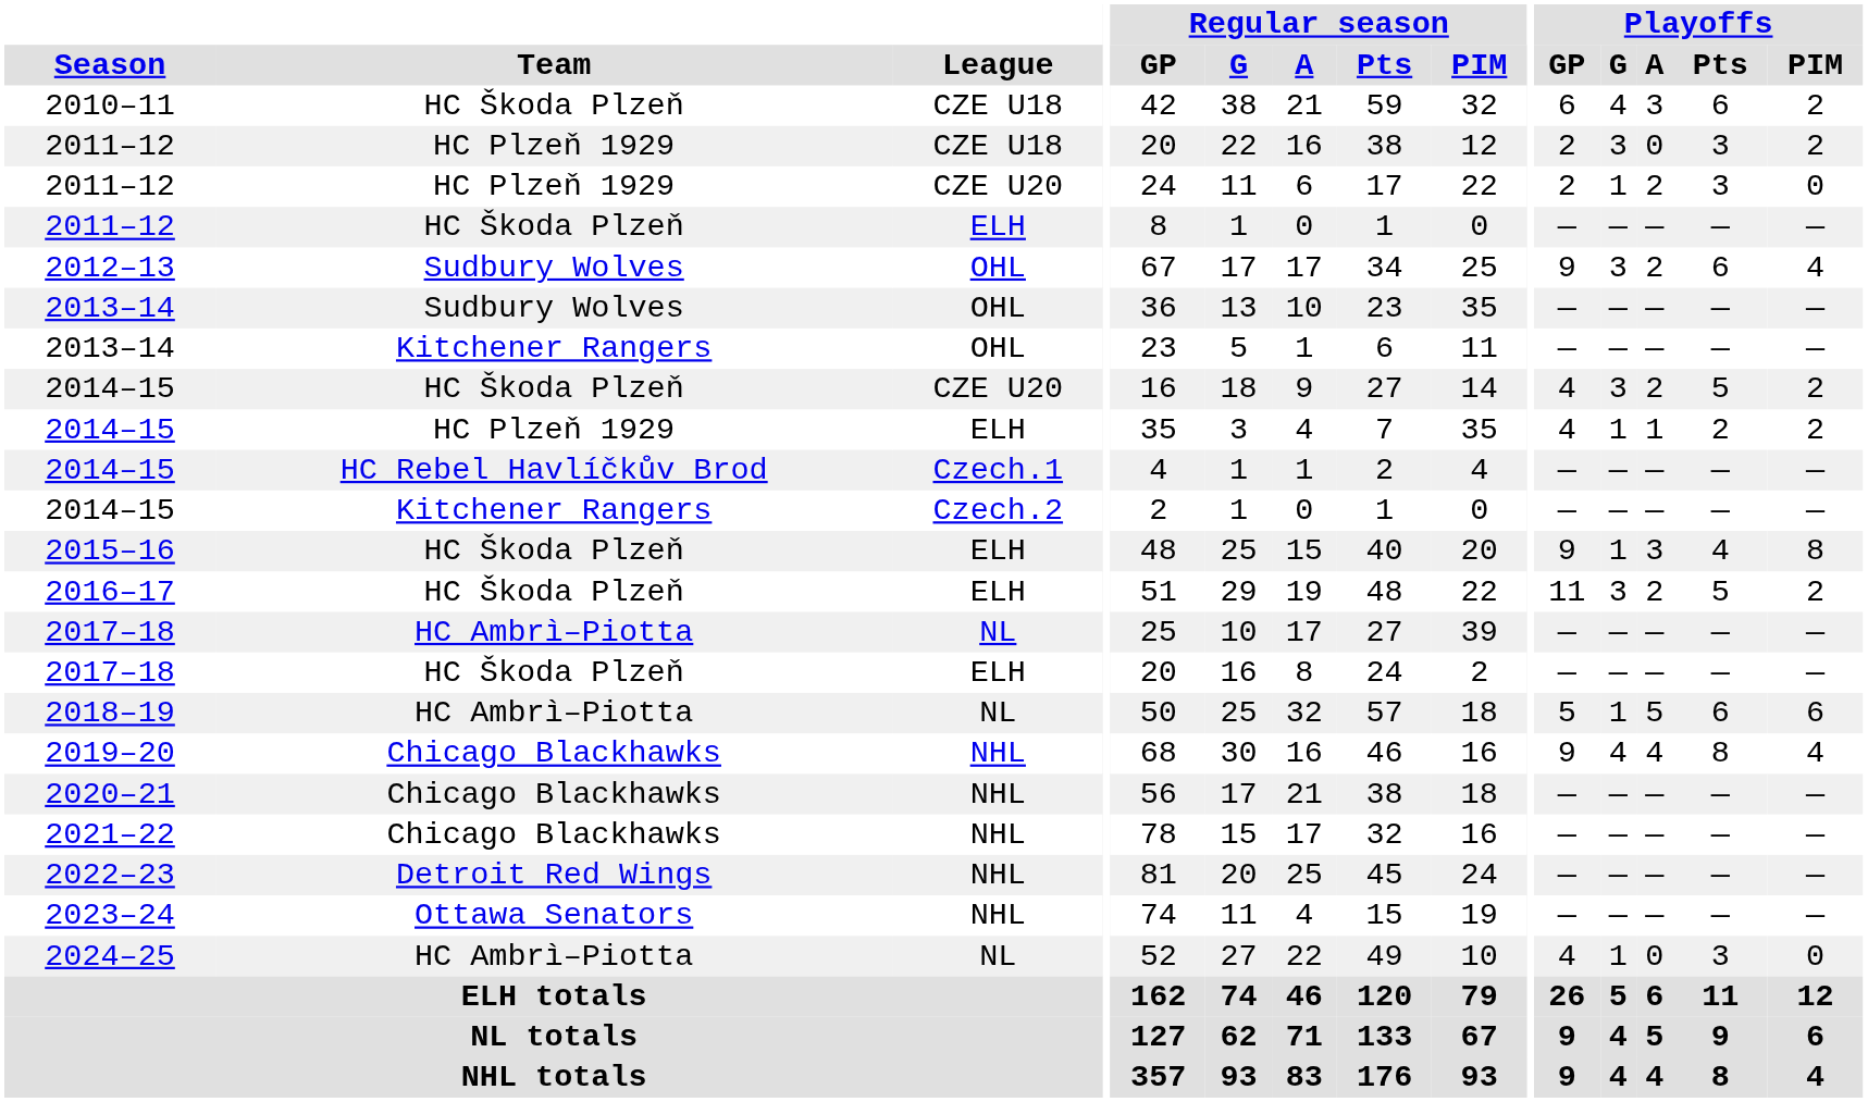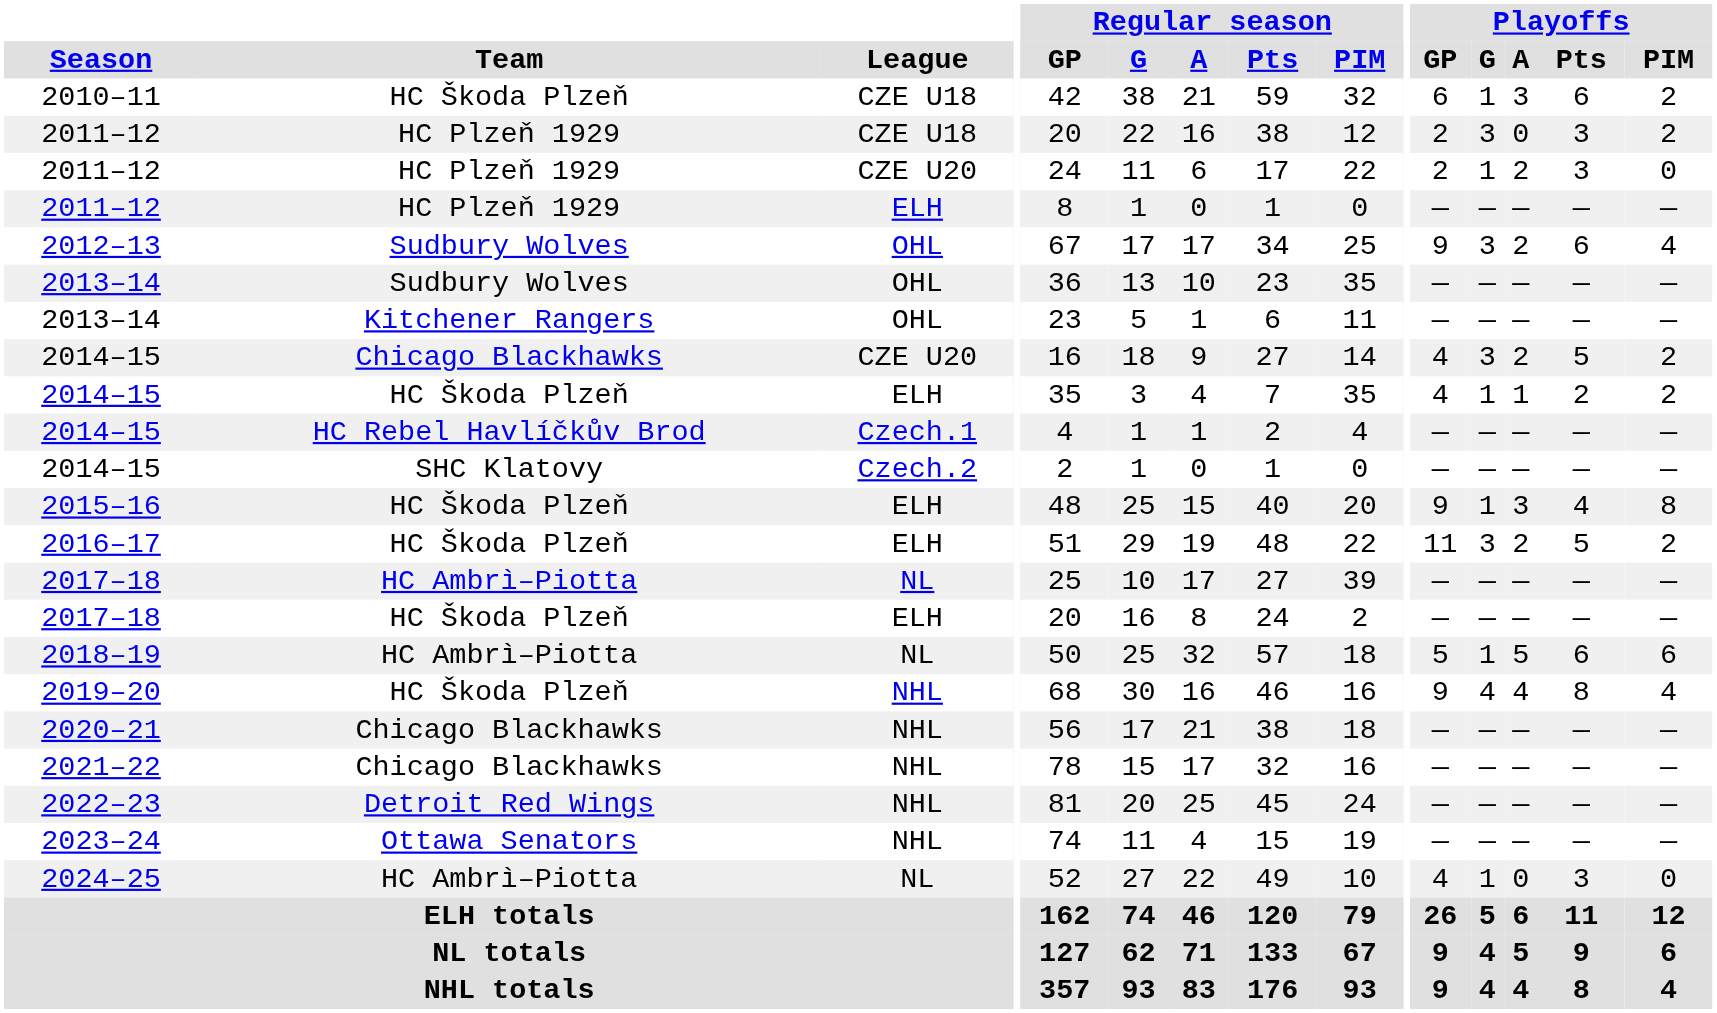2010–11 | Playoffs / G: 4 -> 1
2011–12 / ELH | Team: HC Škoda Plzeň -> HC Plzeň 1929
2014–15 / CZE U20 | Team: HC Škoda Plzeň -> Chicago Blackhawks
2014–15 / ELH | Team: HC Plzeň 1929 -> HC Škoda Plzeň
2014–15 / Czech.2 | Team: Kitchener Rangers -> SHC Klatovy
2019–20 | Team: Chicago Blackhawks -> HC Škoda Plzeň
